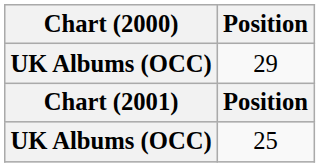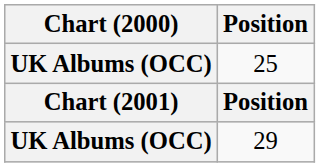rows swapped: 25 <-> 29
